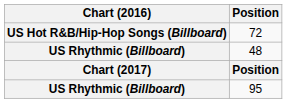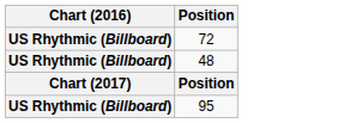72 | Chart (2016): US Hot R&B/Hip-Hop Songs (Billboard) -> US Rhythmic (Billboard)
